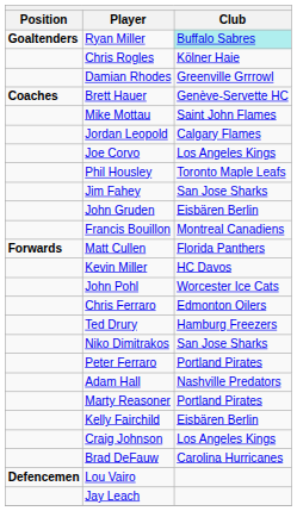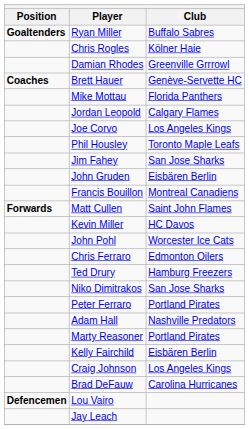Ryan Miller | Club: paleturquoise background -> no background
Mike Mottau | Club: Saint John Flames -> Florida Panthers
Matt Cullen | Club: Florida Panthers -> Saint John Flames
